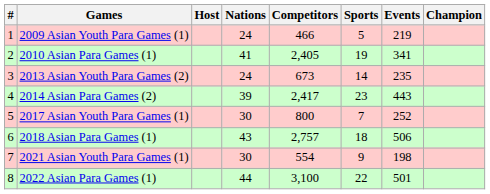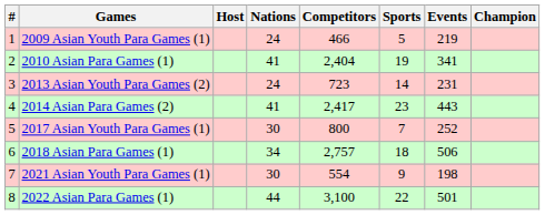2010 Asian Para Games (1) | Competitors: 2,405 -> 2,404
2013 Asian Youth Para Games (2) | Competitors: 673 -> 723
2013 Asian Youth Para Games (2) | Events: 235 -> 231
2014 Asian Para Games (2) | Nations: 39 -> 41
2018 Asian Para Games (1) | Nations: 43 -> 34
